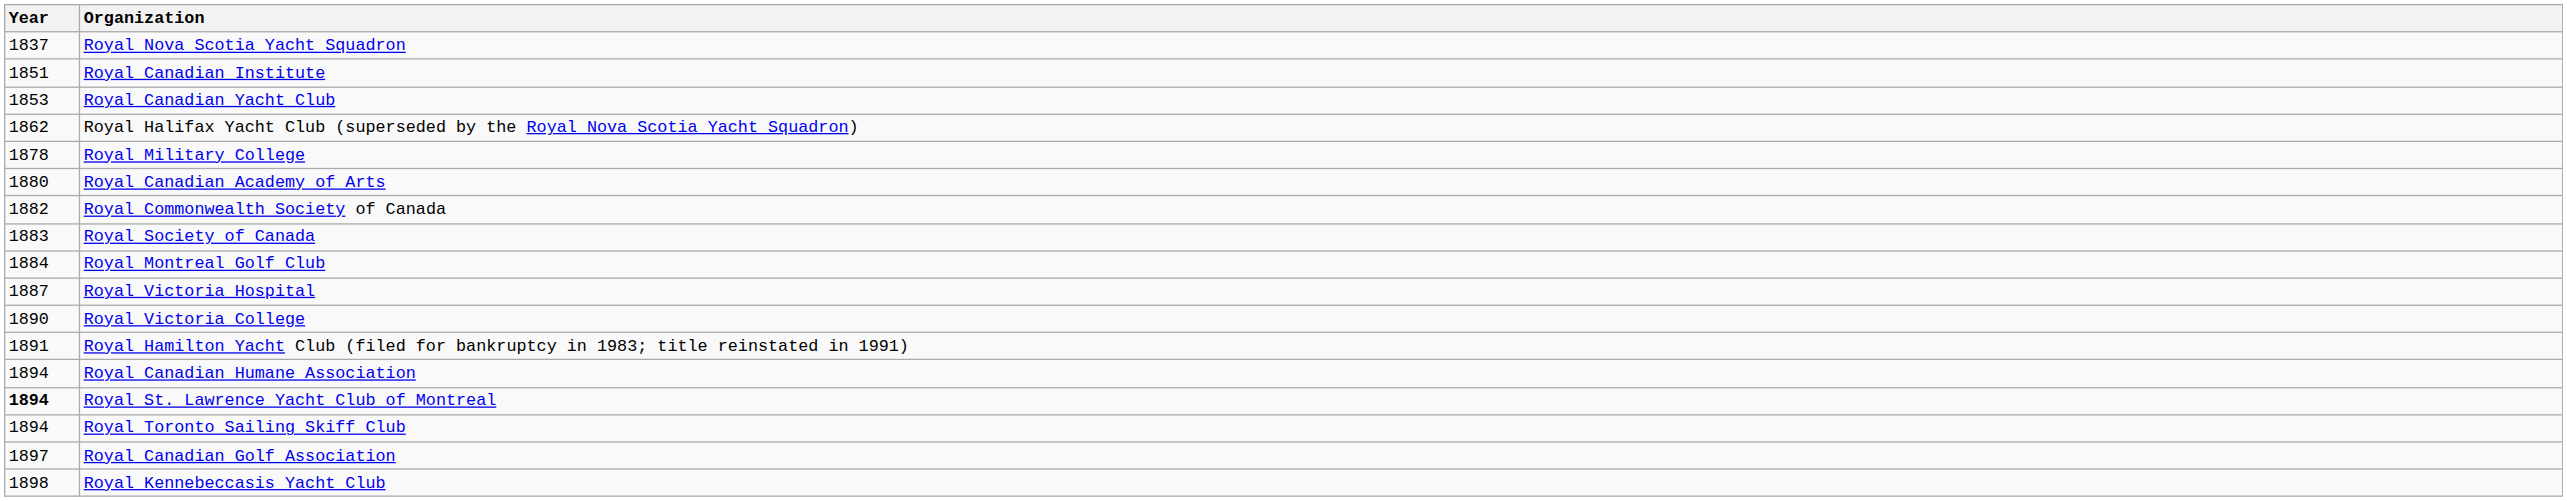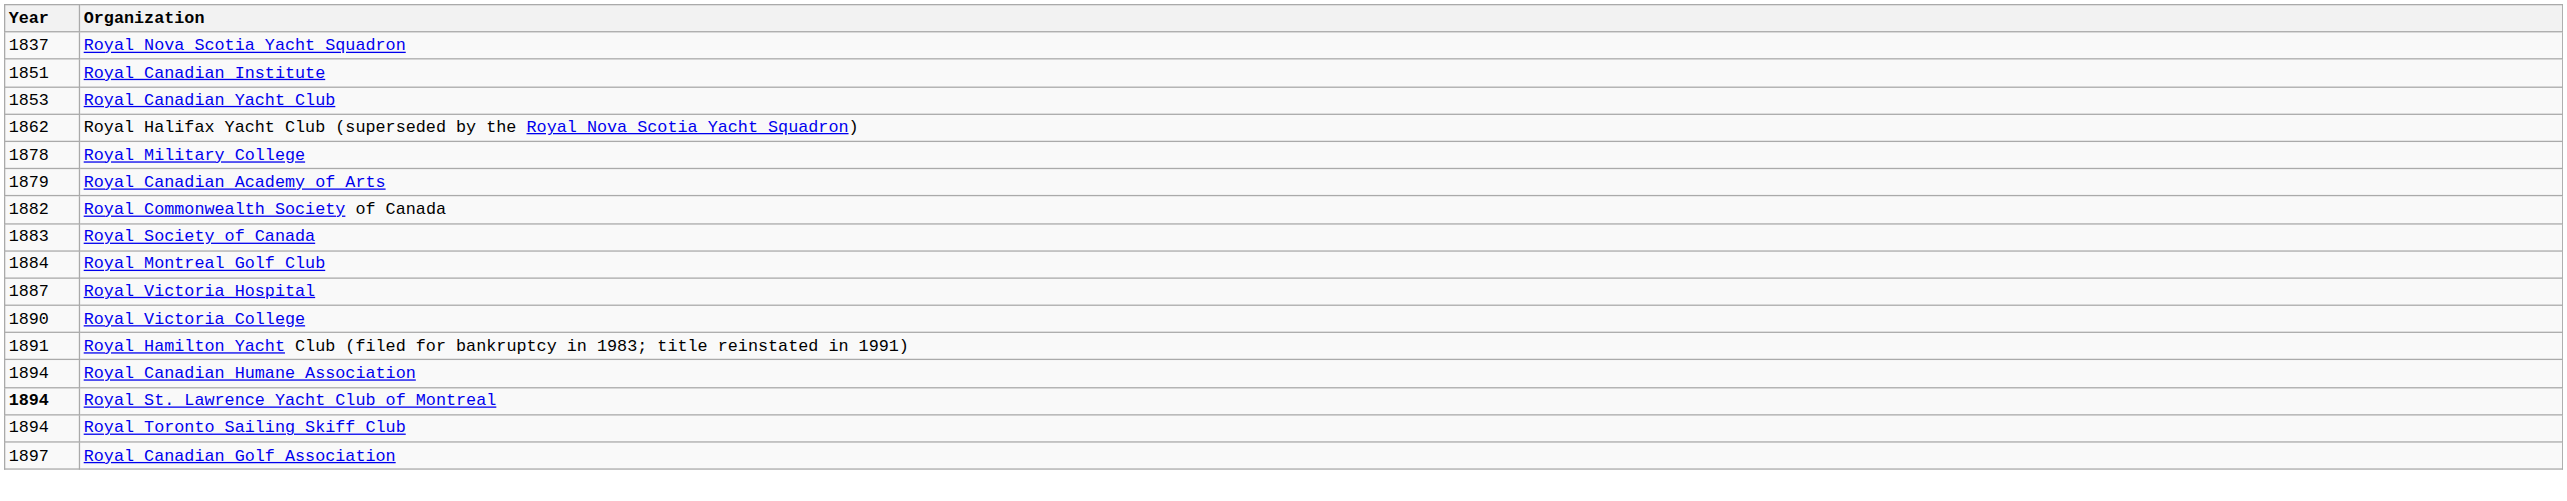Royal Canadian Academy of Arts | Year: 1880 -> 1879
- row: 1898 | Royal Kennebeccasis Yacht Club
